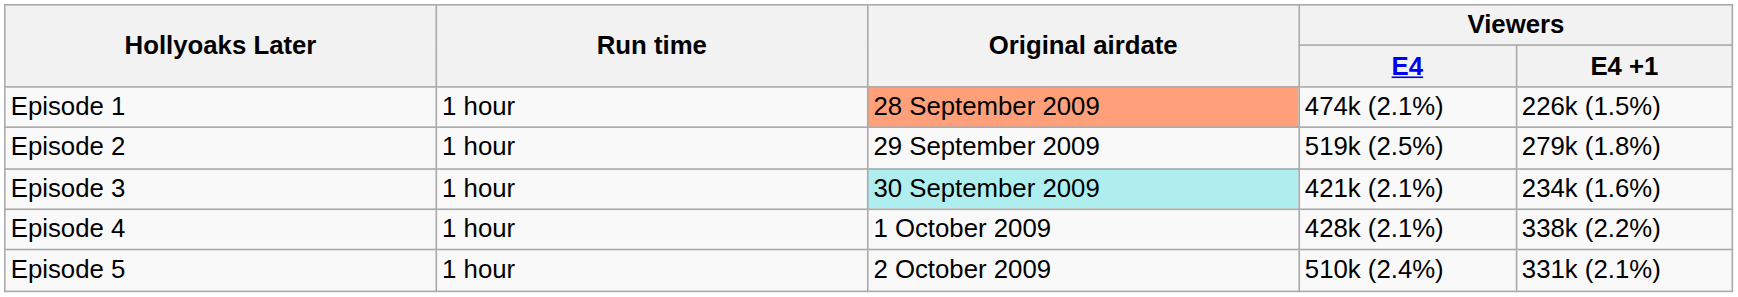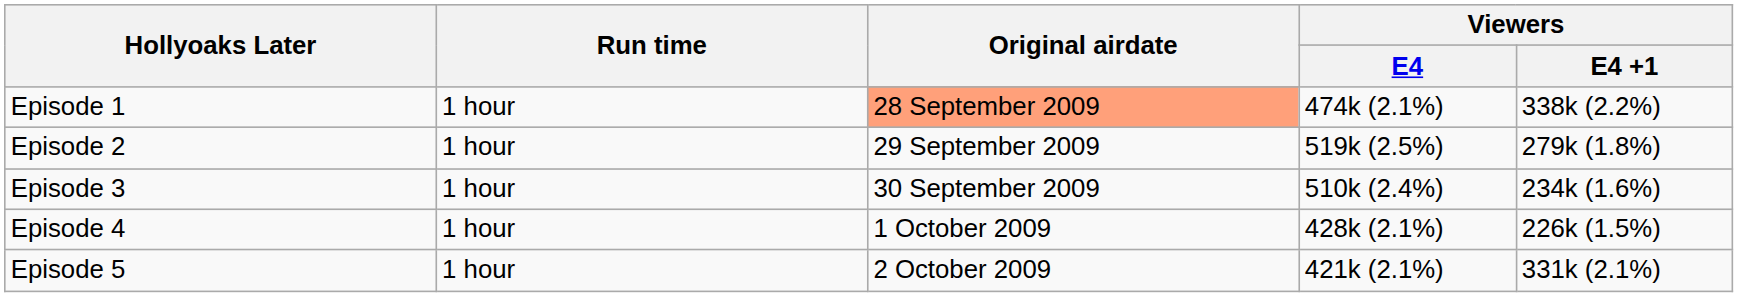Episode 1 | Viewers / E4 +1: 226k (1.5%) -> 338k (2.2%)
Episode 3 | Original airdate: paleturquoise background -> no background
Episode 3 | Viewers / E4: 421k (2.1%) -> 510k (2.4%)
Episode 4 | Viewers / E4 +1: 338k (2.2%) -> 226k (1.5%)
Episode 5 | Viewers / E4: 510k (2.4%) -> 421k (2.1%)
